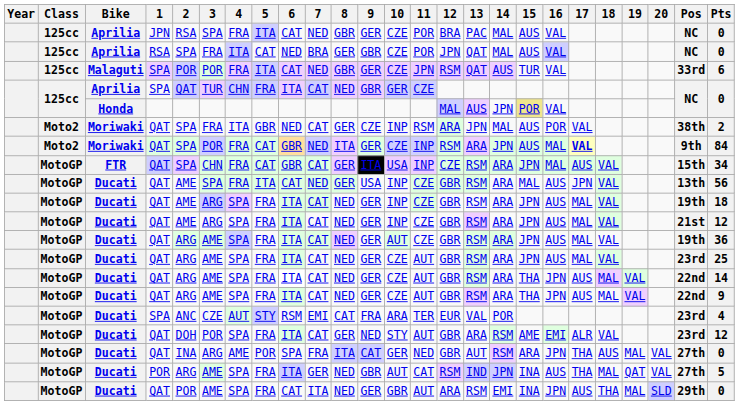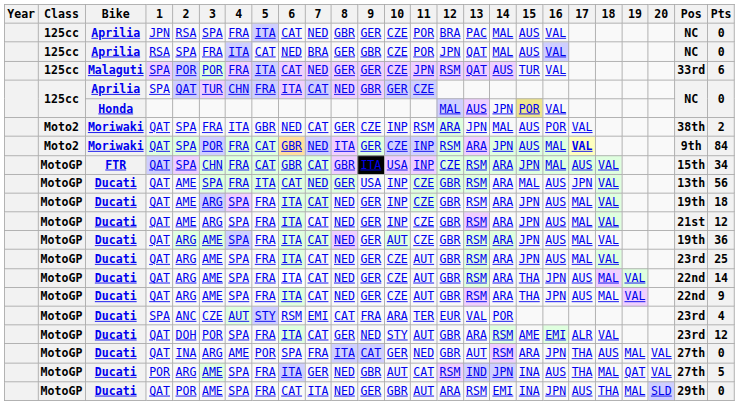Malaguti | 8: GBR -> GER
FTR | 8: GER -> GBR
